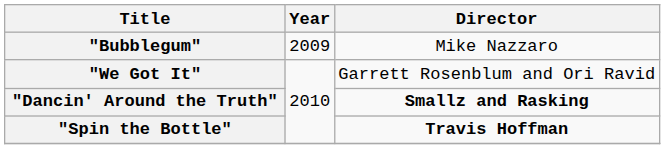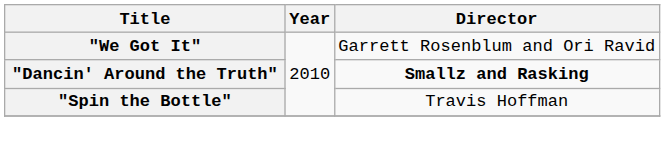- row: "Bubblegum" | 2009 | Mike Nazzaro
"Spin the Bottle" | Director: bold -> normal
